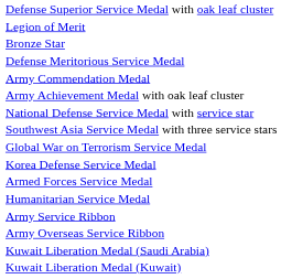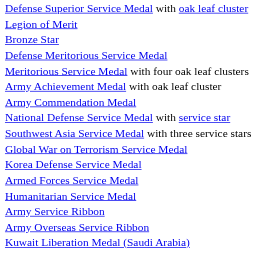+ row: Meritorious Service Medal with four oak leaf clusters
rows swapped: Army Commendation Medal <-> Army Achievement Medal with oak leaf cluster
- row: Kuwait Liberation Medal (Kuwait)
